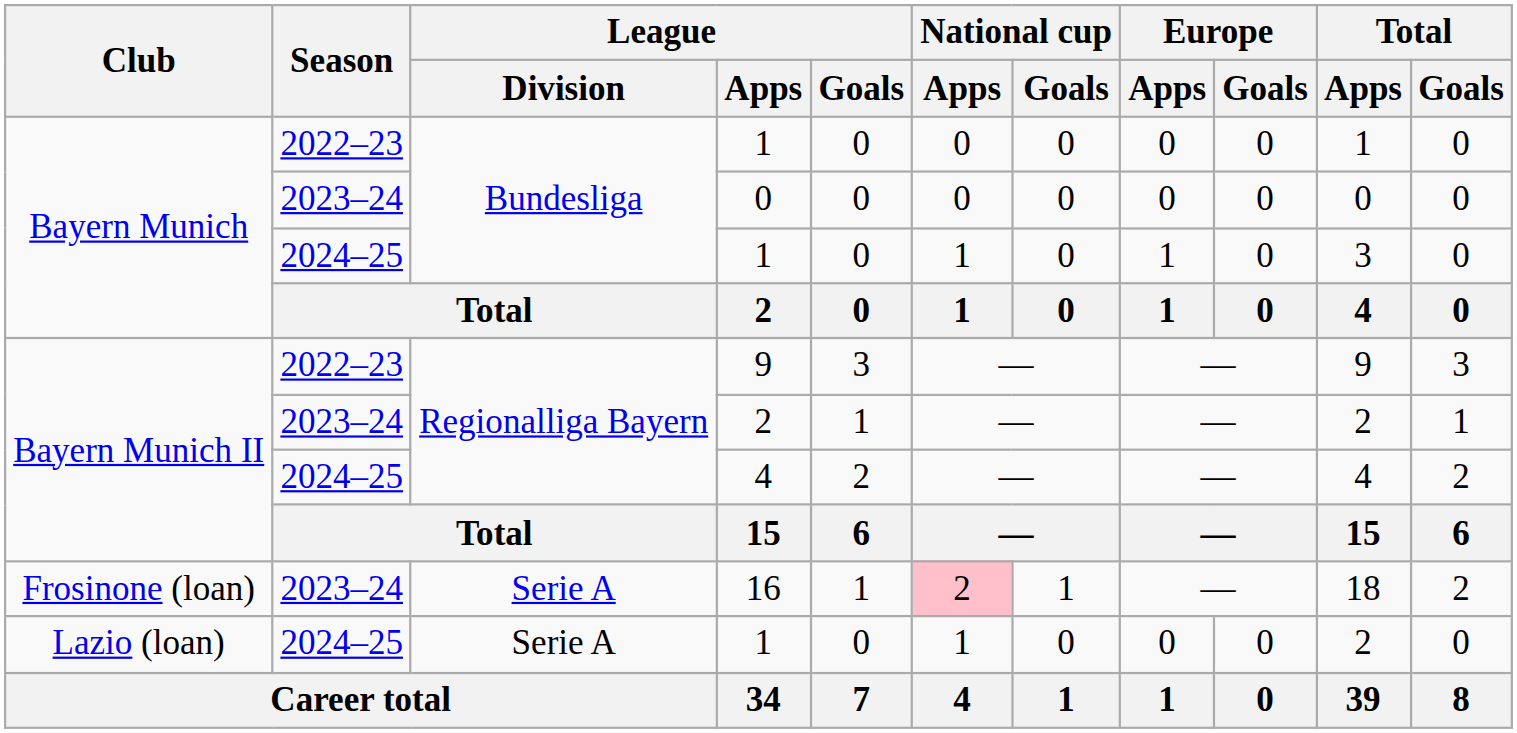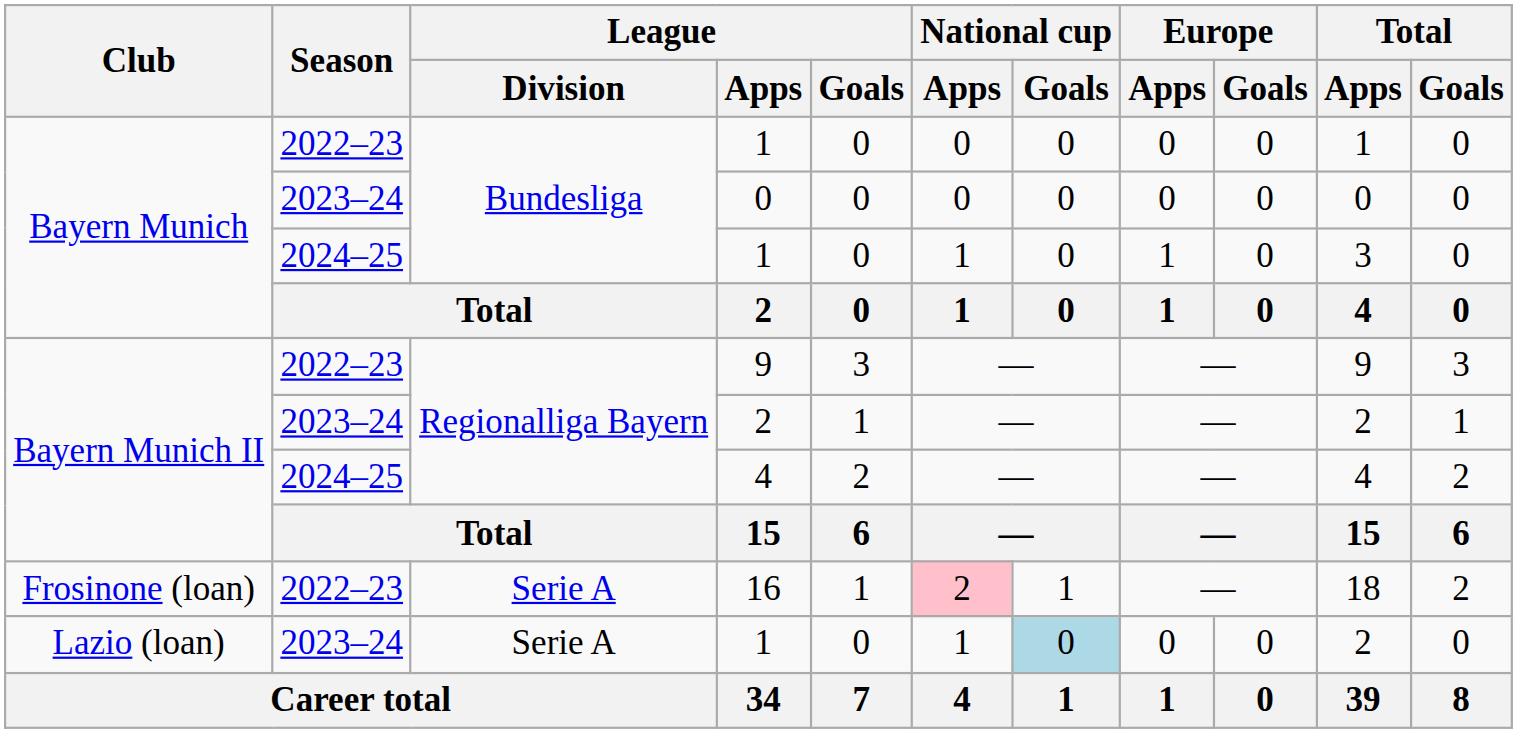16 | Season: 2023–24 -> 2022–23
Lazio (loan) / 1 | Season: 2024–25 -> 2023–24
Lazio (loan) / 1 | National cup / Goals: no background -> lightblue background
